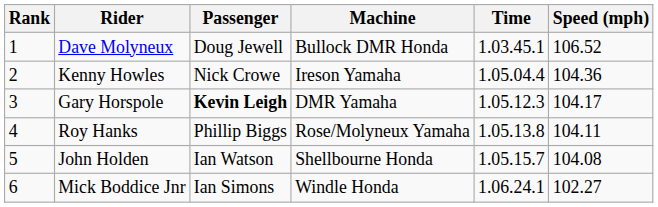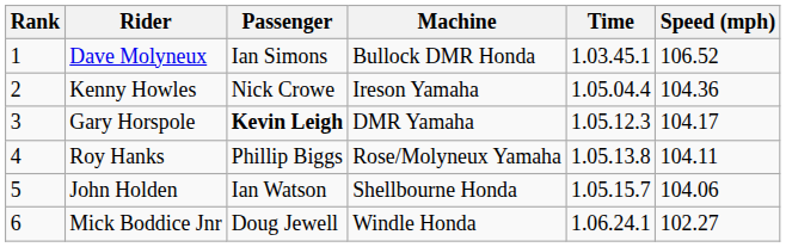Dave Molyneux | Passenger: Doug Jewell -> Ian Simons
John Holden | Speed (mph): 104.08 -> 104.06
Mick Boddice Jnr | Passenger: Ian Simons -> Doug Jewell
